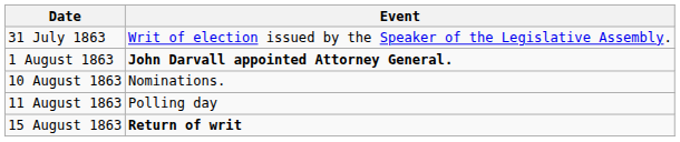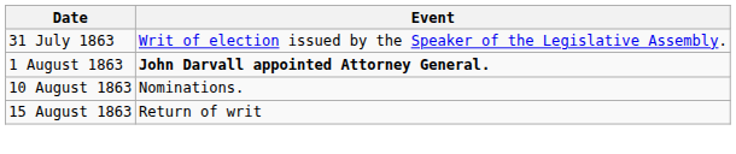- row: 11 August 1863 | Polling day
15 August 1863 | Event: bold -> normal
